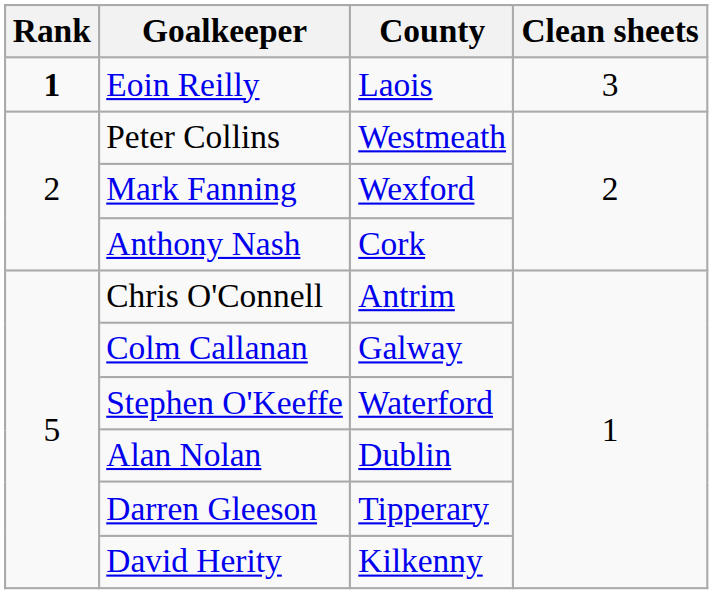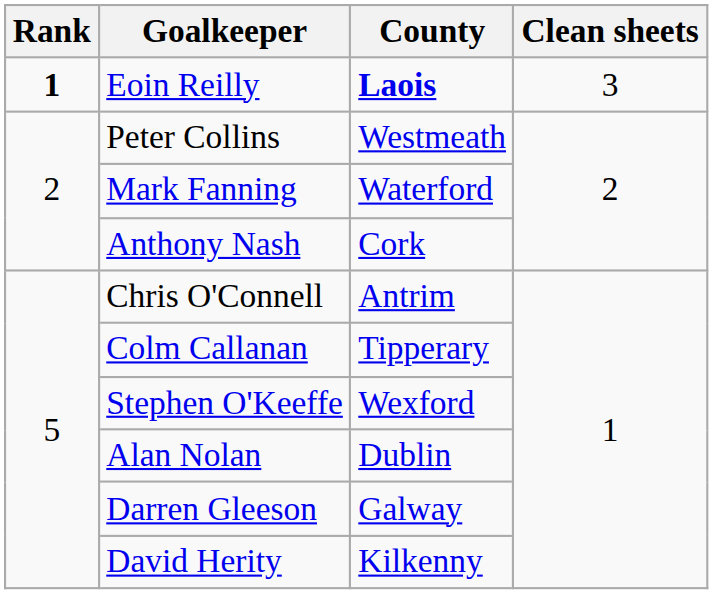Eoin Reilly | County: normal -> bold
Mark Fanning | County: Wexford -> Waterford
Colm Callanan | County: Galway -> Tipperary
Stephen O'Keeffe | County: Waterford -> Wexford
Darren Gleeson | County: Tipperary -> Galway
